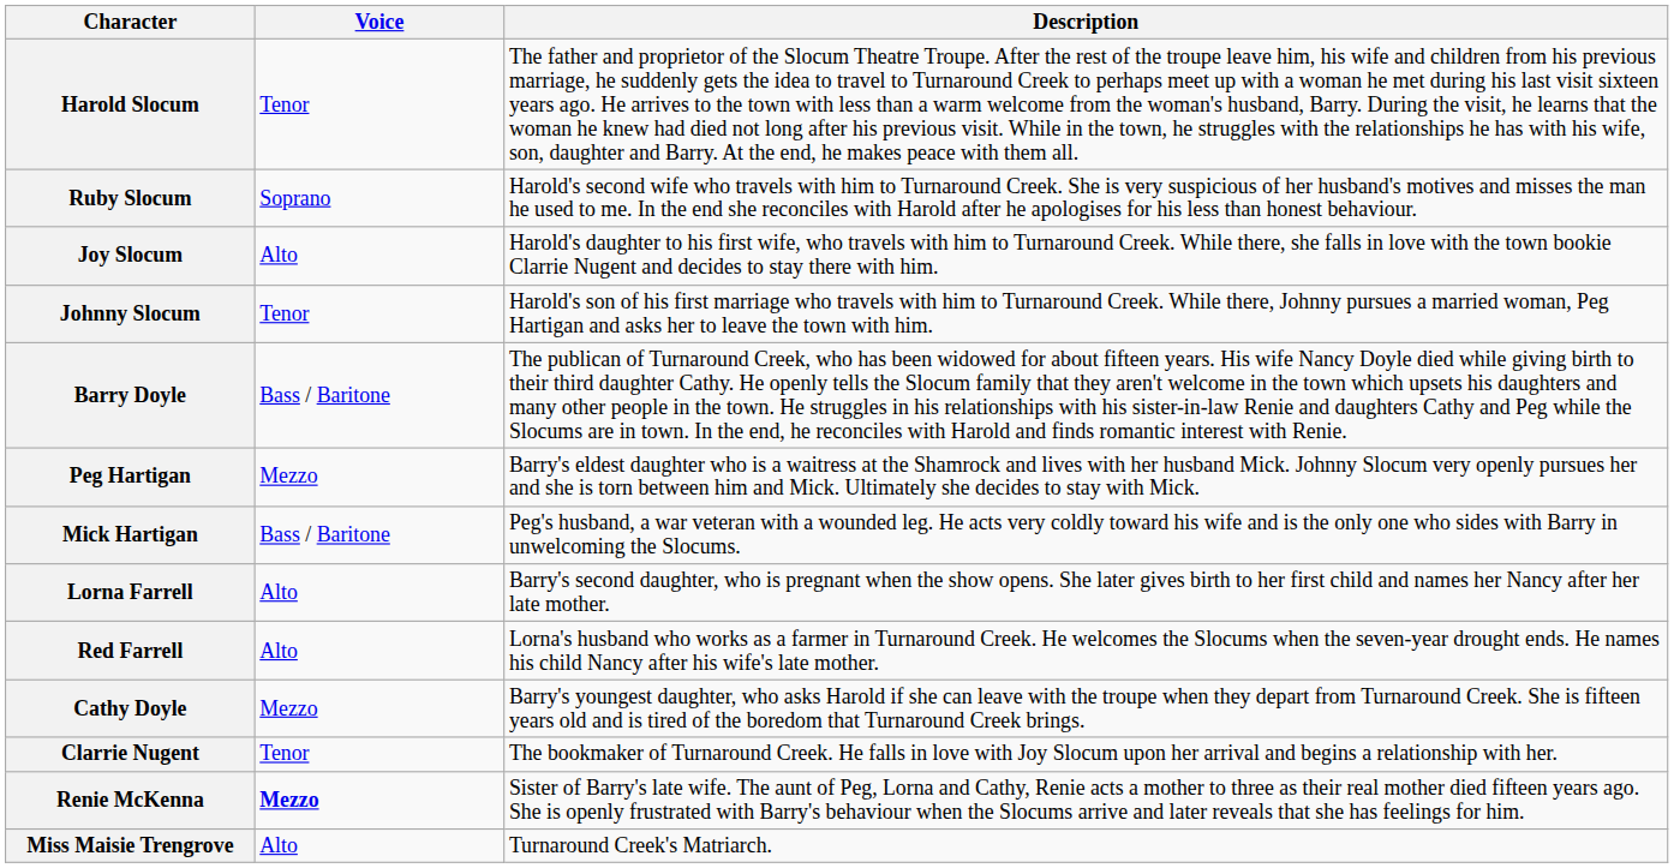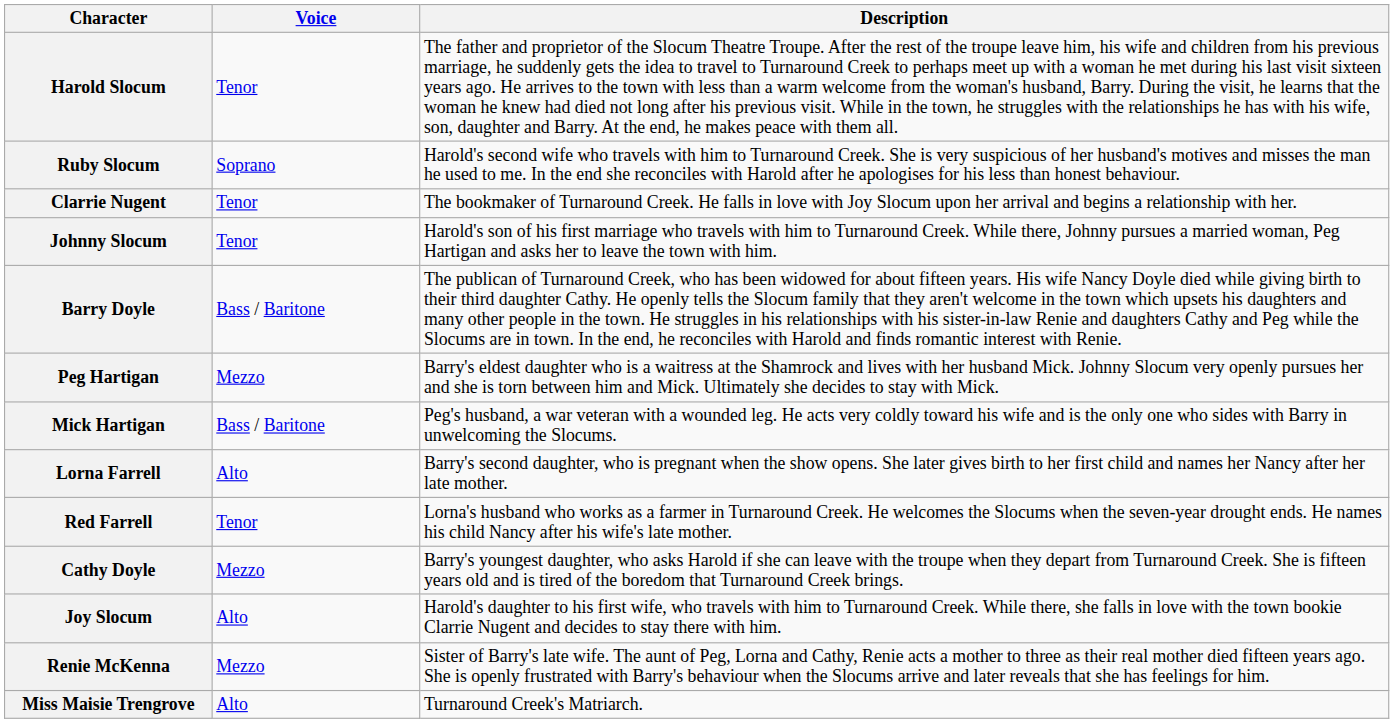rows swapped: Joy Slocum <-> Clarrie Nugent
Red Farrell | Voice: Alto -> Tenor
Renie McKenna | Voice: bold -> normal
